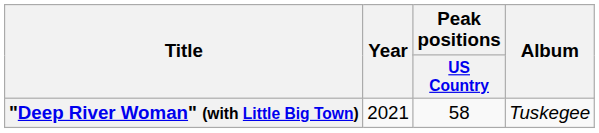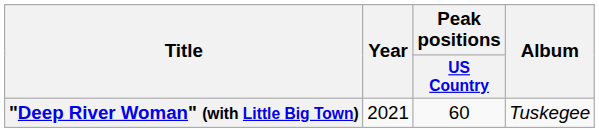"Deep River Woman" (with Little Big Town) | Peak positions / US Country: 58 -> 60
